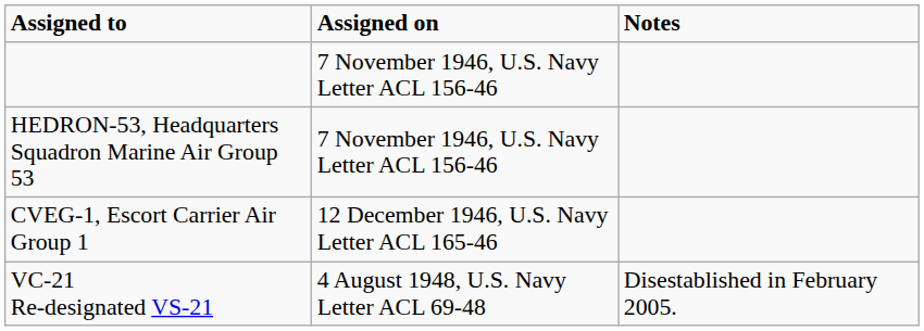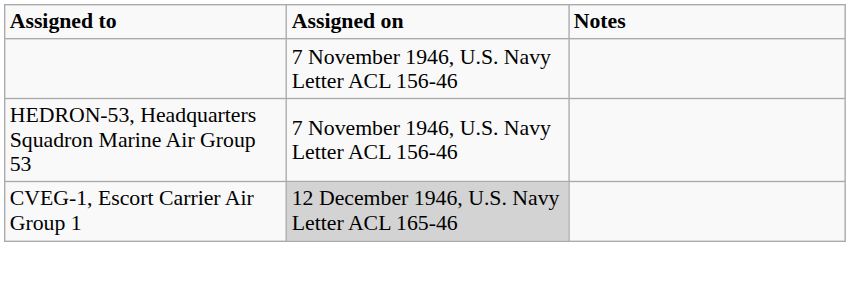CVEG-1, Escort Carrier Air Group 1 | Assigned on: no background -> lightgrey background
- row: VC-21 Re-designated VS-21 | 4 August 1948, U.S. Navy Letter ACL 69-48 | Disestablished in February 2005.
